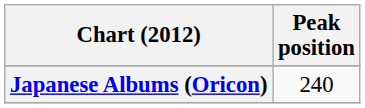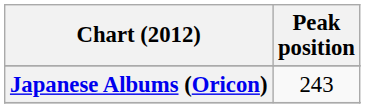Japanese Albums (Oricon) | Peak position: 240 -> 243
